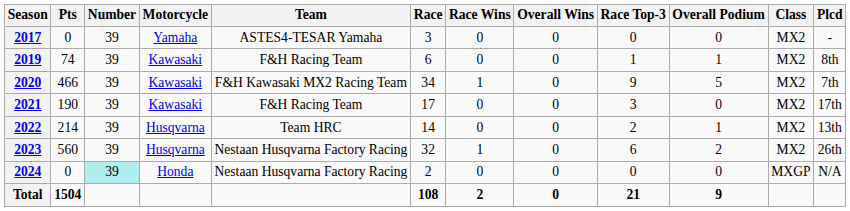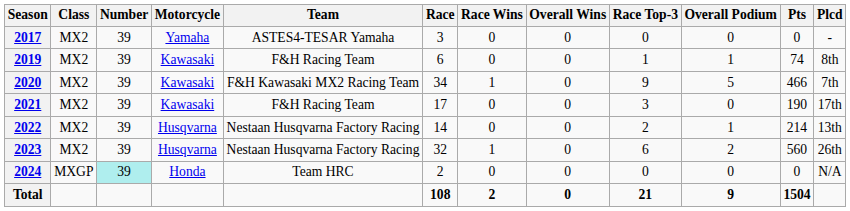columns swapped: Class <-> Pts
2022 | Team: Team HRC -> Nestaan Husqvarna Factory Racing
2024 | Team: Nestaan Husqvarna Factory Racing -> Team HRC
